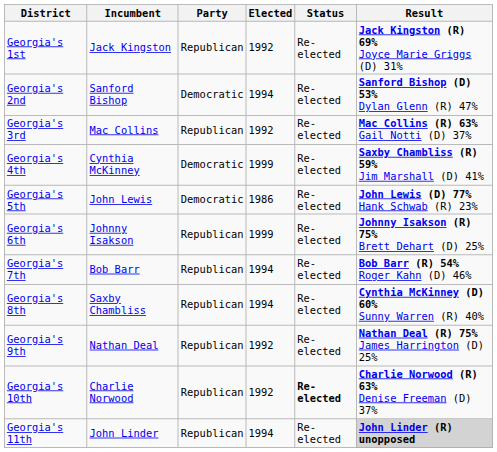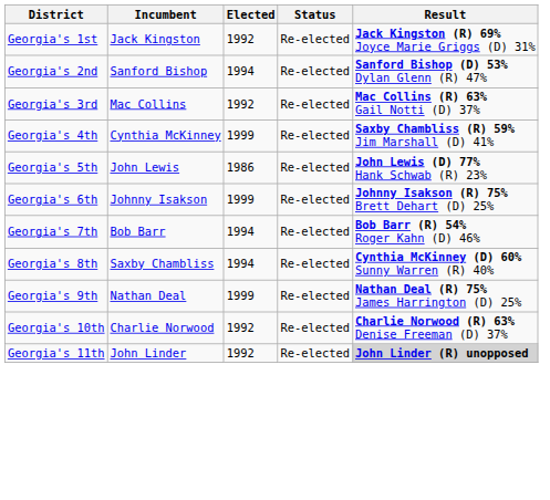- column: Party | Republican | Democratic | Republican | Democratic | Democratic | Republican | Republican | Republican | Republican | Republican | Republican
Georgia's 9th | Elected: 1992 -> 1999
Georgia's 10th | Status: bold -> normal
Georgia's 11th | Elected: 1994 -> 1992
